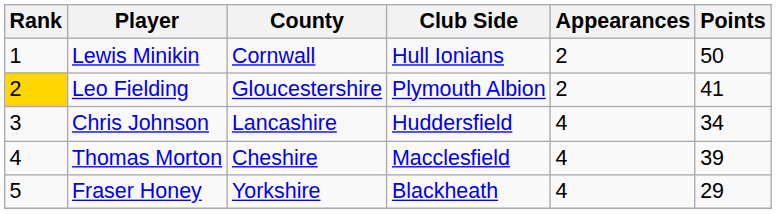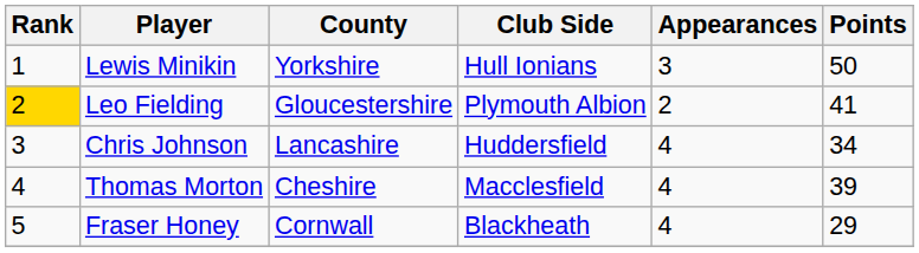Lewis Minikin | County: Cornwall -> Yorkshire
Lewis Minikin | Appearances: 2 -> 3
Fraser Honey | County: Yorkshire -> Cornwall
